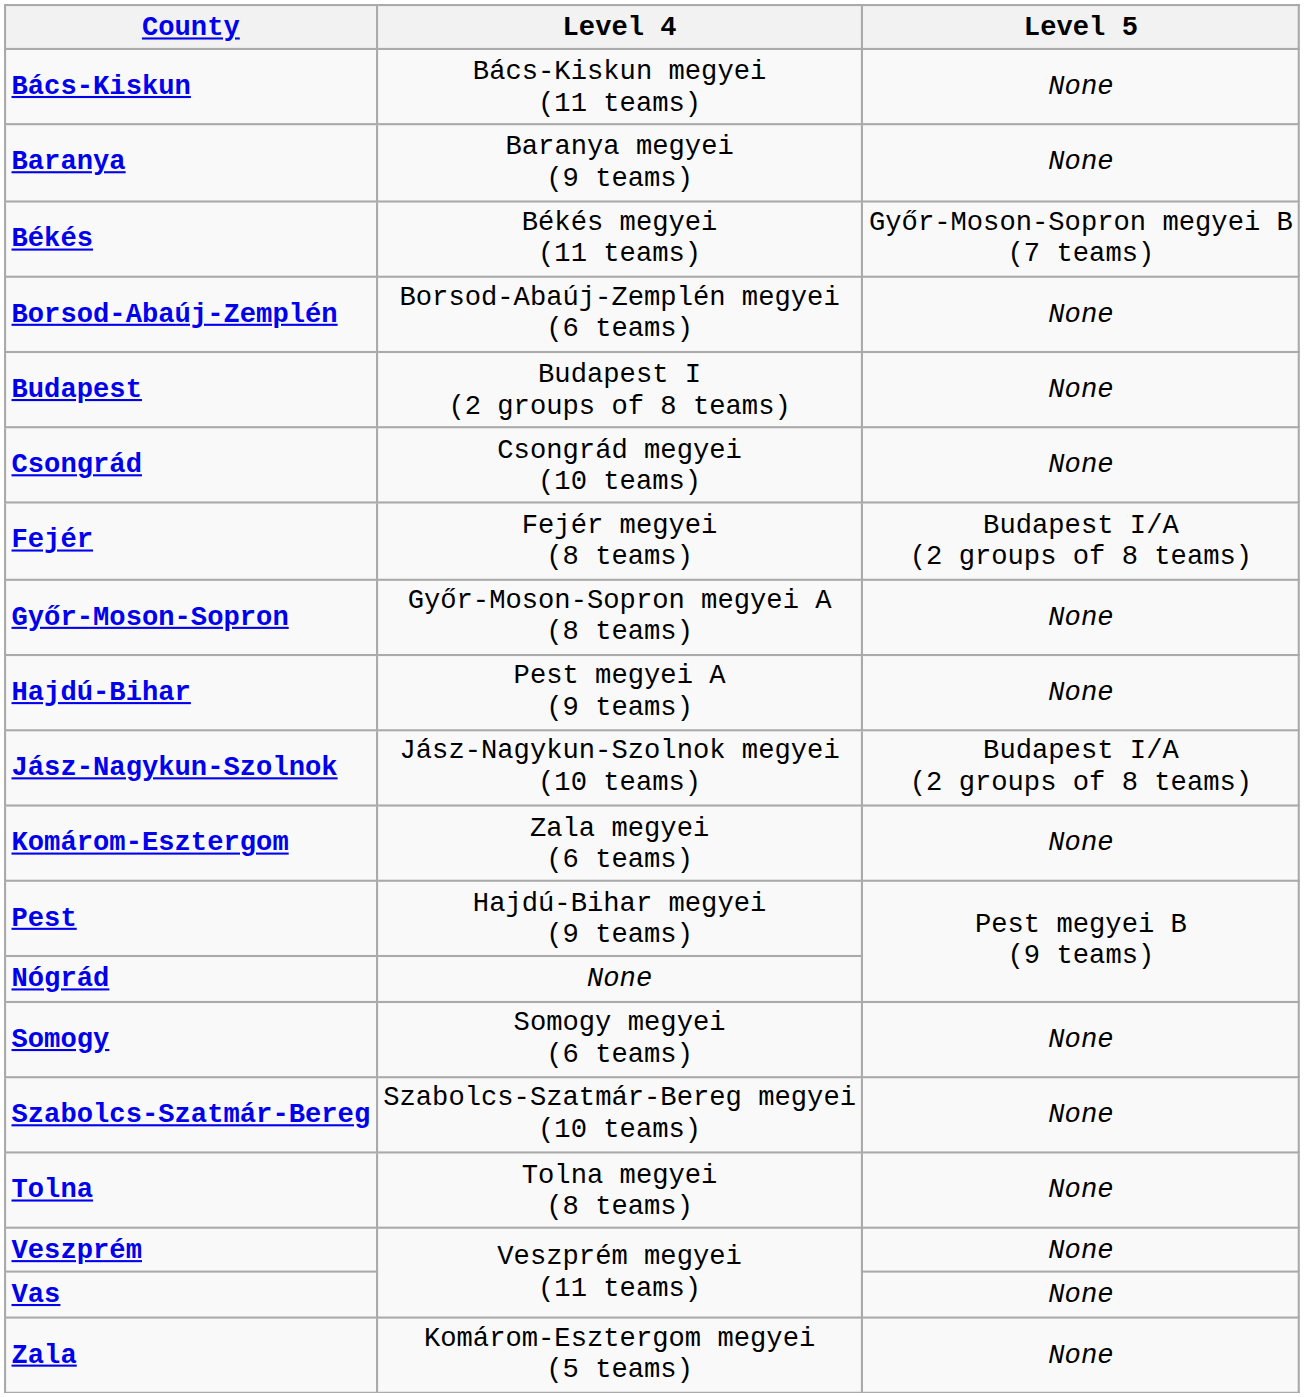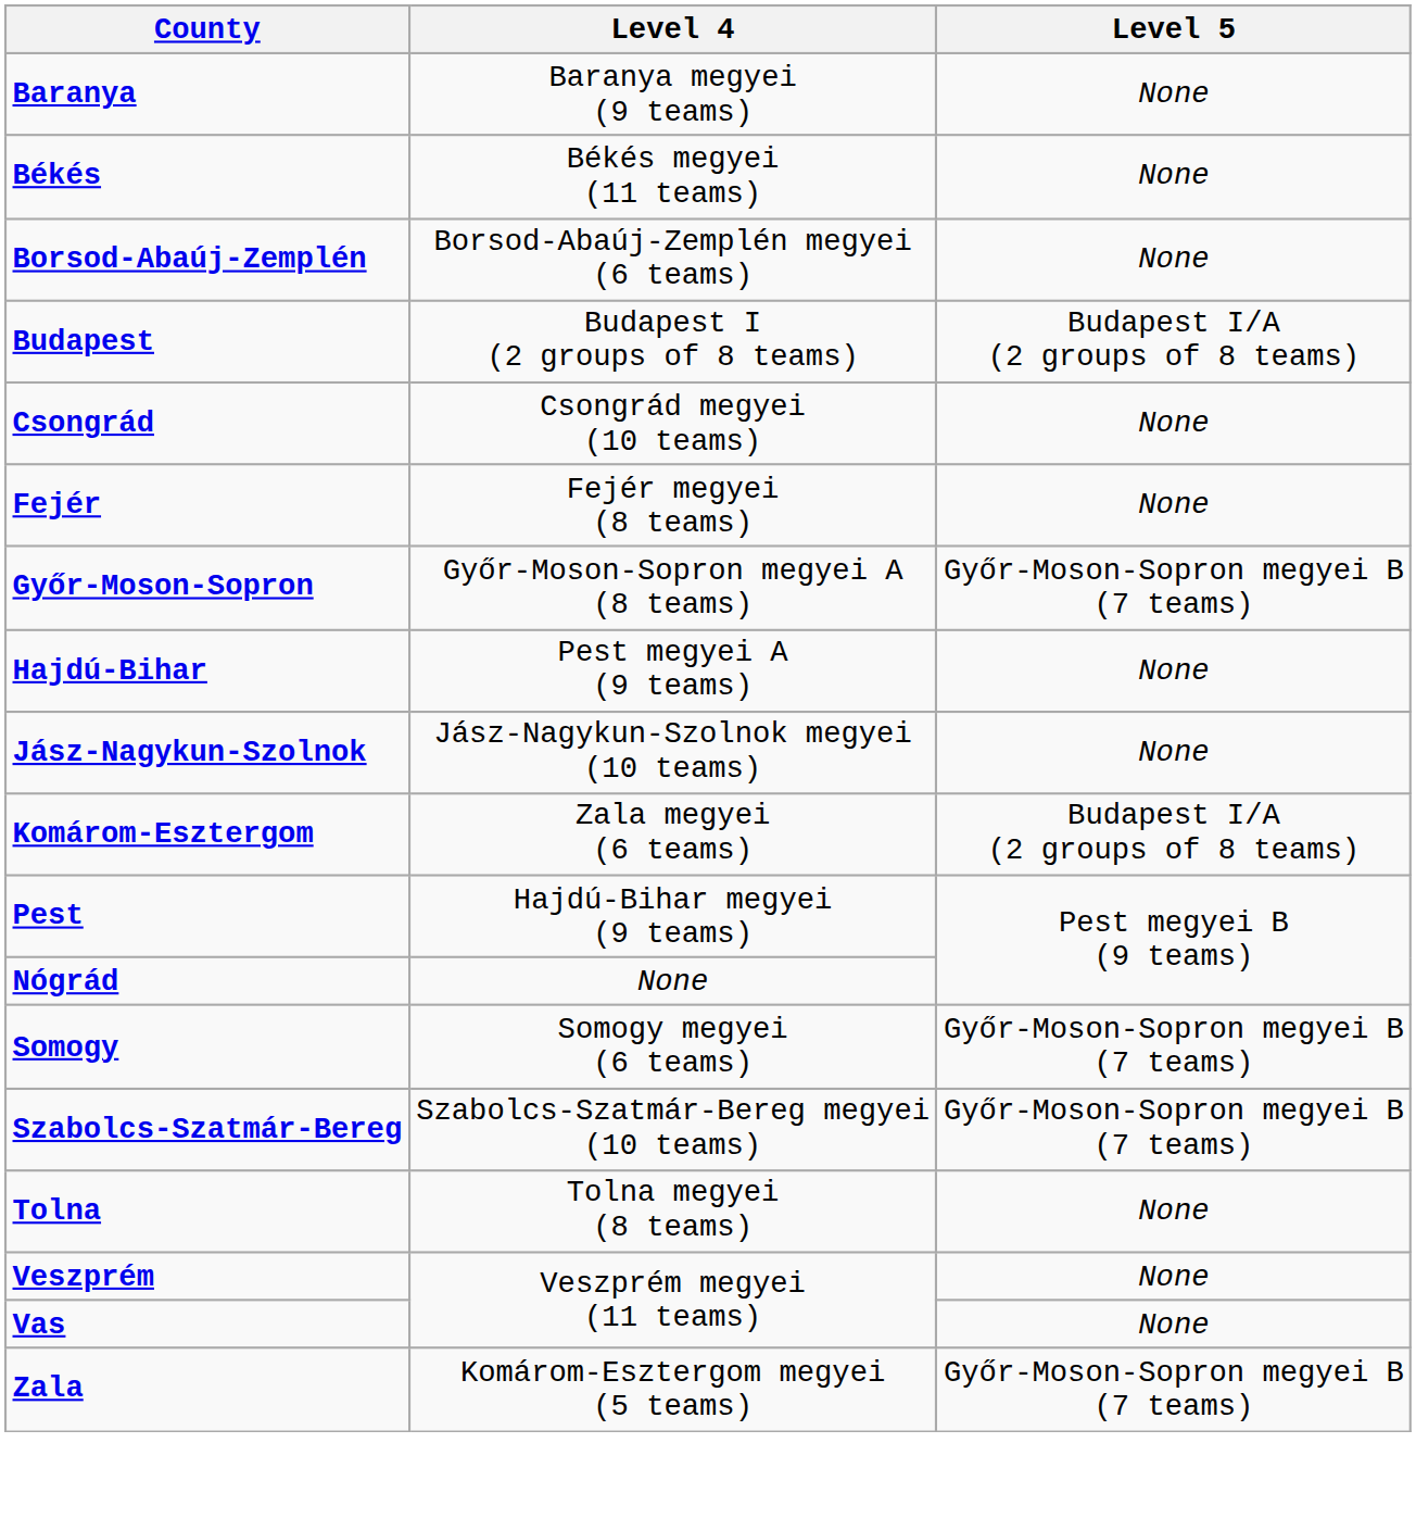- row: Bács-Kiskun | Bács-Kiskun megyei (11 teams) | None
Békés | Level 5: Győr-Moson-Sopron megyei B (7 teams) -> None
Budapest | Level 5: None -> Budapest I/A (2 groups of 8 teams)
Fejér | Level 5: Budapest I/A (2 groups of 8 teams) -> None
Győr-Moson-Sopron | Level 5: None -> Győr-Moson-Sopron megyei B (7 teams)
Jász-Nagykun-Szolnok | Level 5: Budapest I/A (2 groups of 8 teams) -> None
Komárom-Esztergom | Level 5: None -> Budapest I/A (2 groups of 8 teams)
Somogy | Level 5: None -> Győr-Moson-Sopron megyei B (7 teams)
Szabolcs-Szatmár-Bereg | Level 5: None -> Győr-Moson-Sopron megyei B (7 teams)
Zala | Level 5: None -> Győr-Moson-Sopron megyei B (7 teams)
